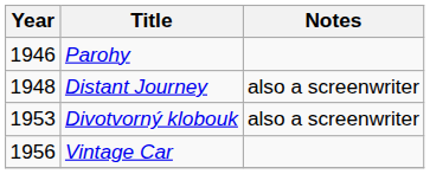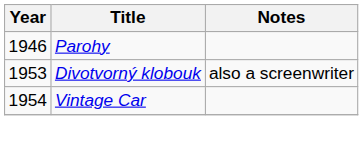- row: 1948 | Distant Journey | also a screenwriter
Vintage Car | Year: 1956 -> 1954
